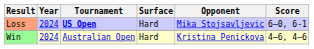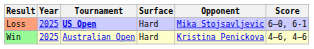Loss | Year: 2024 -> 2025
Win | Year: 2024 -> 2025
